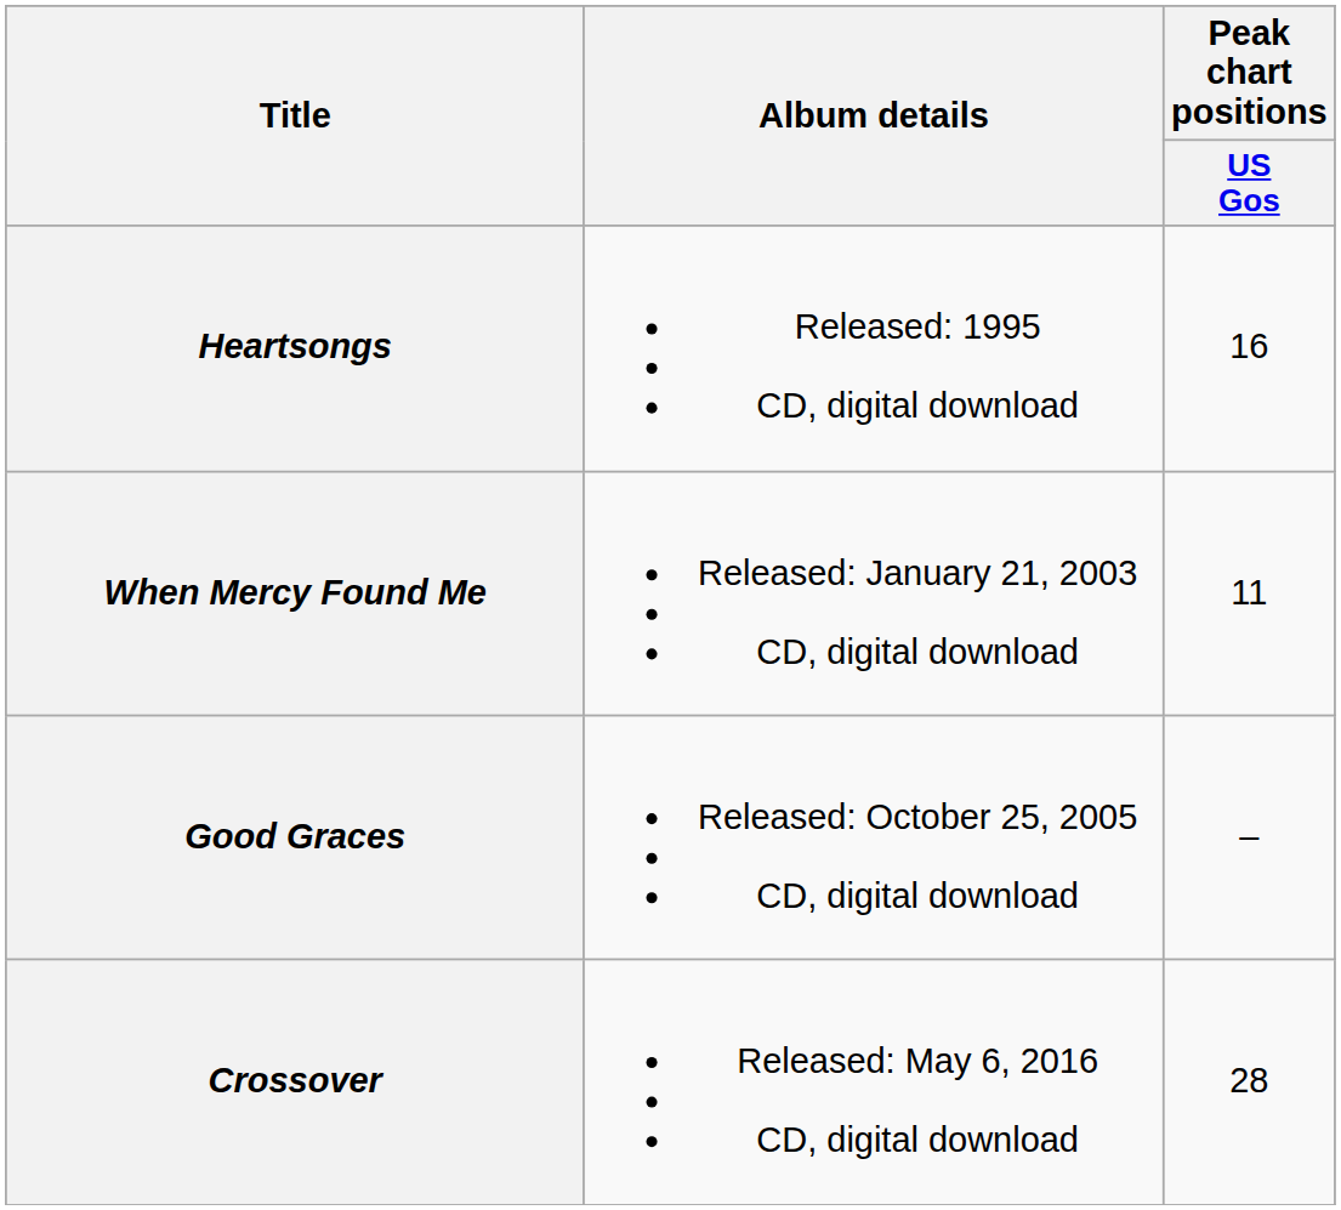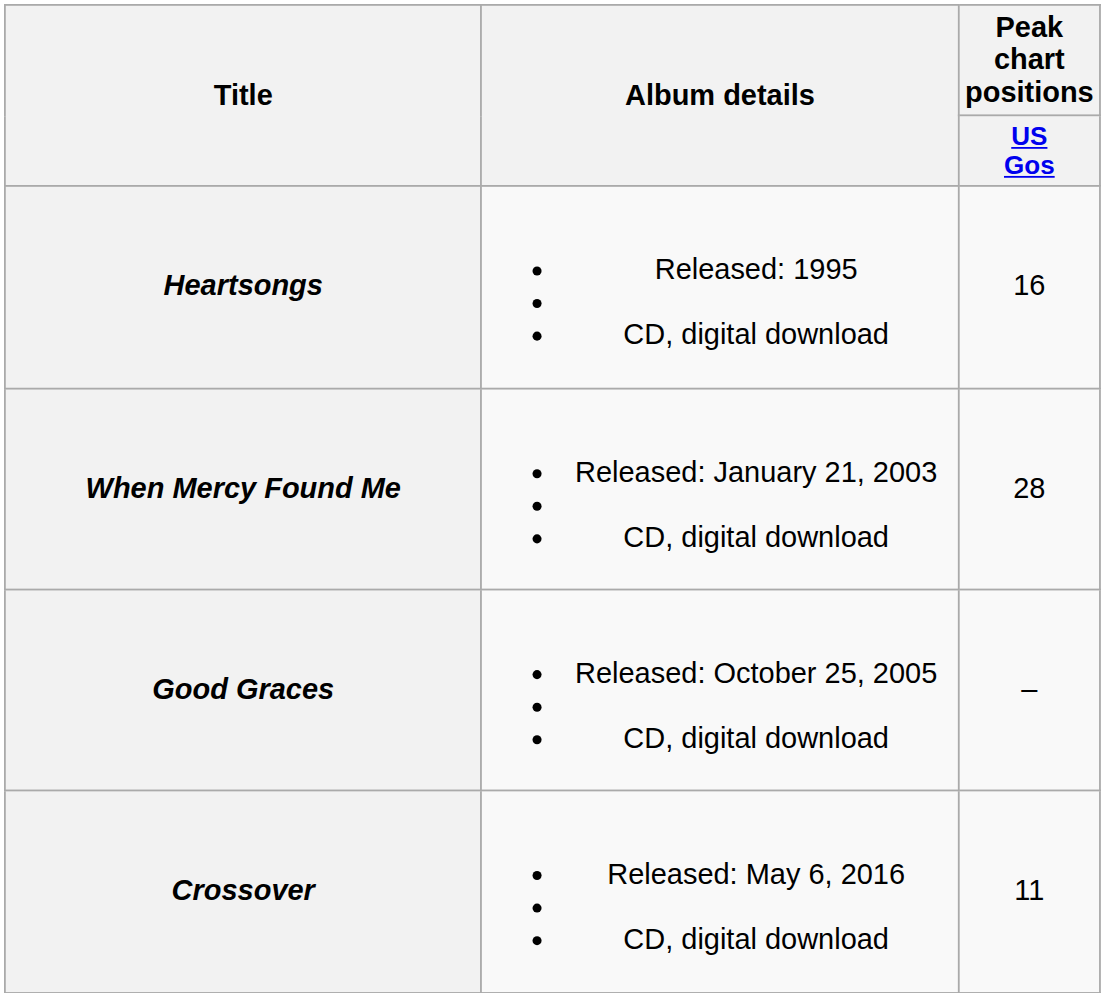When Mercy Found Me | Peak chart positions / US Gos: 11 -> 28
Crossover | Peak chart positions / US Gos: 28 -> 11
